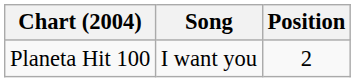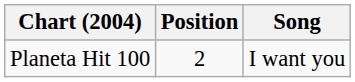columns swapped: Song <-> Position
